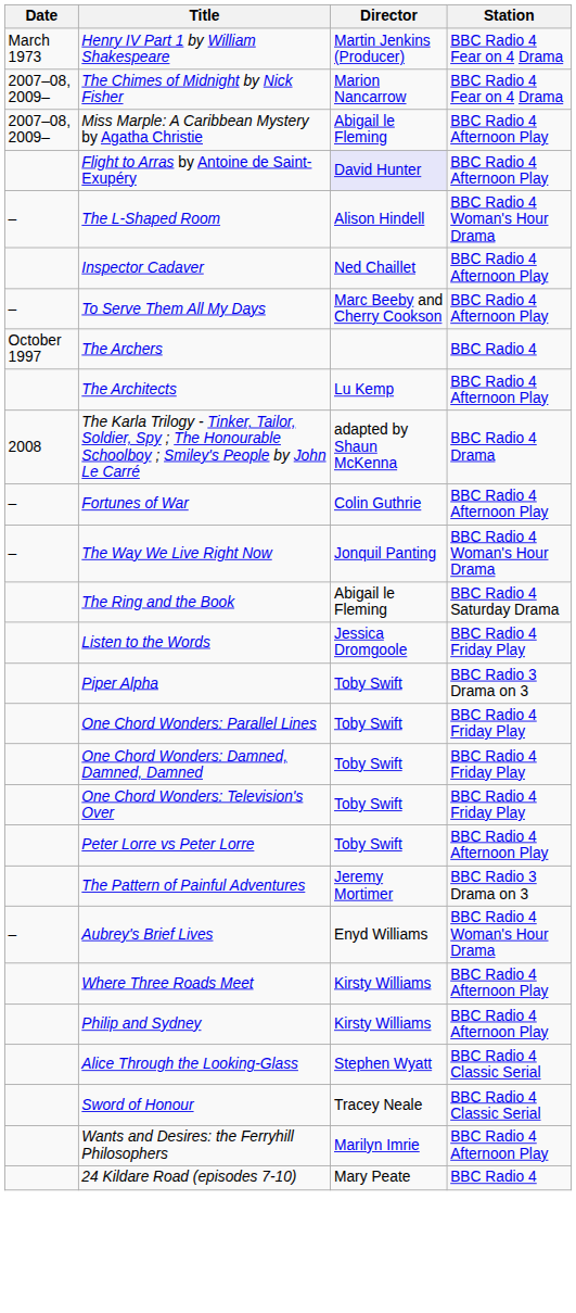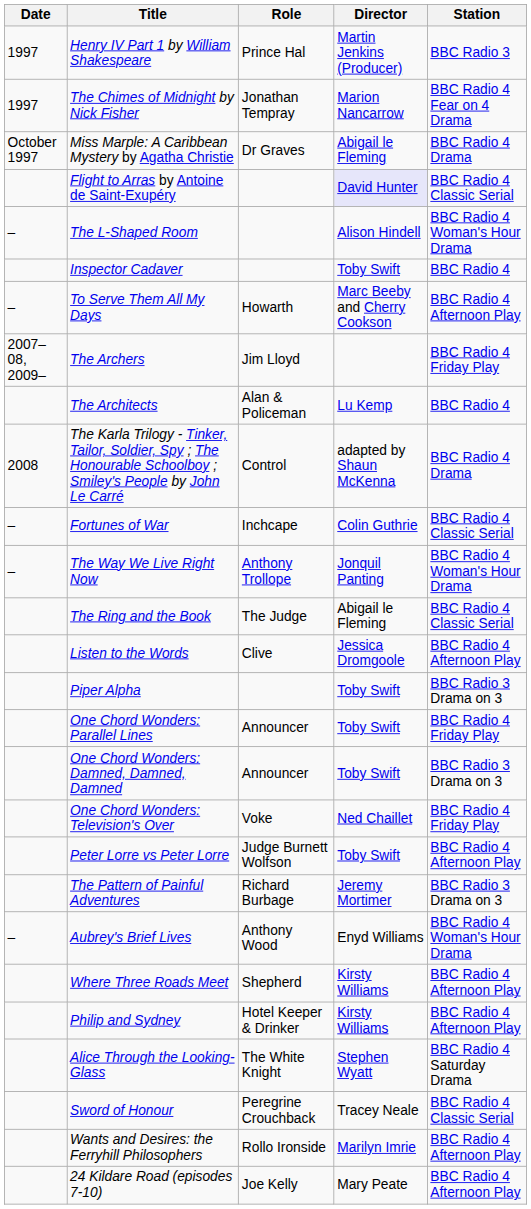+ column: Role | Prince Hal | Jonathan Tempray | Dr Graves | Howarth | Jim Lloyd | Alan & Policeman | Control | Inchcape | Anthony Trollope | The Judge | Clive | Announcer | Announcer | Voke | Judge Burnett Wolfson | Richard Burbage | Anthony Wood | Shepherd | Hotel Keeper & Drinker | The White Knight | Peregrine Crouchback | Rollo Ironside | Joe Kelly
Henry IV Part 1 by William Shakespeare | Date: March 1973 -> 1997
Henry IV Part 1 by William Shakespeare | Station: BBC Radio 4 Fear on 4 Drama -> BBC Radio 3
The Chimes of Midnight by Nick Fisher | Date: 2007–08, 2009– -> 1997
Miss Marple: A Caribbean Mystery by Agatha Christie | Date: 2007–08, 2009– -> October 1997
Miss Marple: A Caribbean Mystery by Agatha Christie | Station: BBC Radio 4 Afternoon Play -> BBC Radio 4 Drama
Flight to Arras by Antoine de Saint-Exupéry | Station: BBC Radio 4 Afternoon Play -> BBC Radio 4 Classic Serial
Inspector Cadaver | Director: Ned Chaillet -> Toby Swift
Inspector Cadaver | Station: BBC Radio 4 Afternoon Play -> BBC Radio 4
The Archers | Date: October 1997 -> 2007–08, 2009–
The Archers | Station: BBC Radio 4 -> BBC Radio 4 Friday Play
The Architects | Station: BBC Radio 4 Afternoon Play -> BBC Radio 4
Fortunes of War | Station: BBC Radio 4 Afternoon Play -> BBC Radio 4 Classic Serial
The Ring and the Book | Station: BBC Radio 4 Saturday Drama -> BBC Radio 4 Classic Serial
Listen to the Words | Station: BBC Radio 4 Friday Play -> BBC Radio 4 Afternoon Play
One Chord Wonders: Damned, Damned, Damned | Station: BBC Radio 4 Friday Play -> BBC Radio 3 Drama on 3
One Chord Wonders: Television's Over | Director: Toby Swift -> Ned Chaillet
Alice Through the Looking-Glass | Station: BBC Radio 4 Classic Serial -> BBC Radio 4 Saturday Drama
24 Kildare Road (episodes 7-10) | Station: BBC Radio 4 -> BBC Radio 4 Afternoon Play
